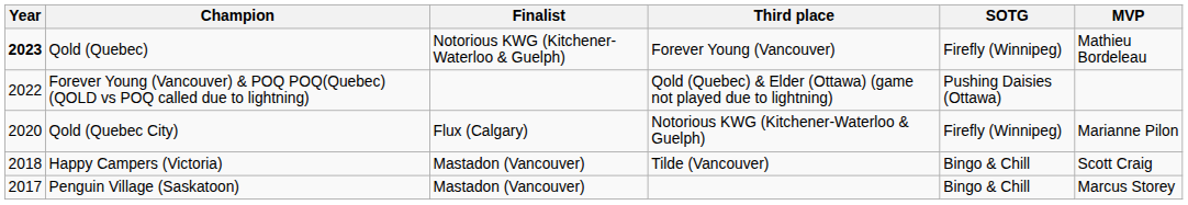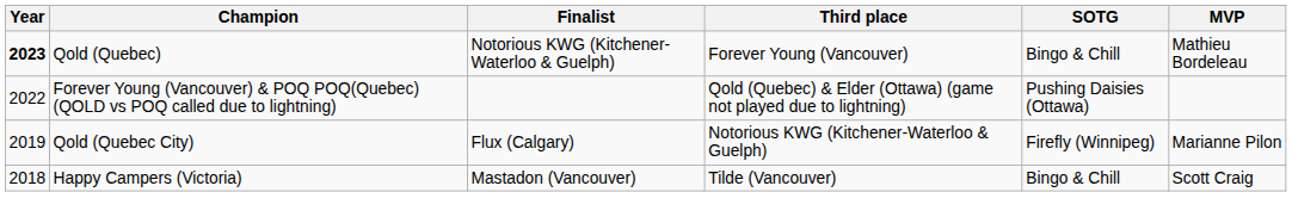Qold (Quebec) | SOTG: Firefly (Winnipeg) -> Bingo & Chill
Qold (Quebec City) | Year: 2020 -> 2019
- row: 2017 | Penguin Village (Saskatoon) | Mastadon (Vancouver) | Bingo & Chill | Marcus Storey
